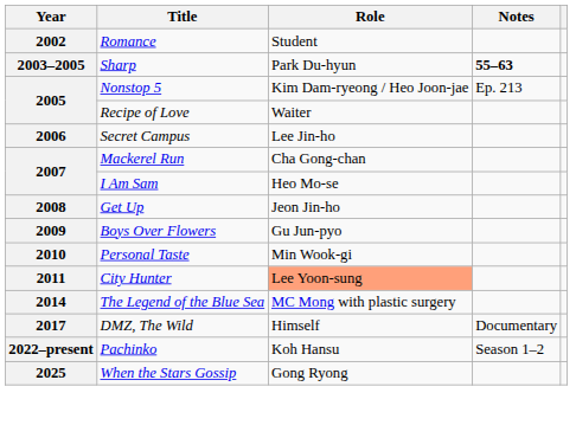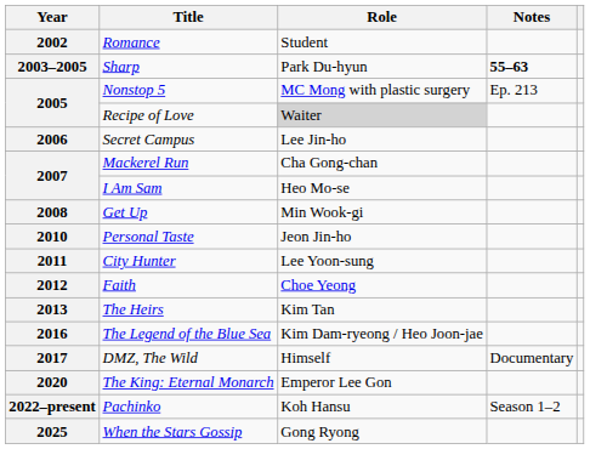Nonstop 5 | Role: Kim Dam-ryeong / Heo Joon-jae -> MC Mong with plastic surgery
Recipe of Love | Role: no background -> lightgrey background
Get Up | Role: Jeon Jin-ho -> Min Wook-gi
- row: 2009 | Boys Over Flowers | Gu Jun-pyo
Personal Taste | Role: Min Wook-gi -> Jeon Jin-ho
City Hunter | Role: lightsalmon background -> no background
+ row: 2012 | Faith | Choe Yeong
+ row: 2013 | The Heirs | Kim Tan
The Legend of the Blue Sea | Year: 2014 -> 2016
The Legend of the Blue Sea | Role: MC Mong with plastic surgery -> Kim Dam-ryeong / Heo Joon-jae
+ row: 2020 | The King: Eternal Monarch | Emperor Lee Gon
